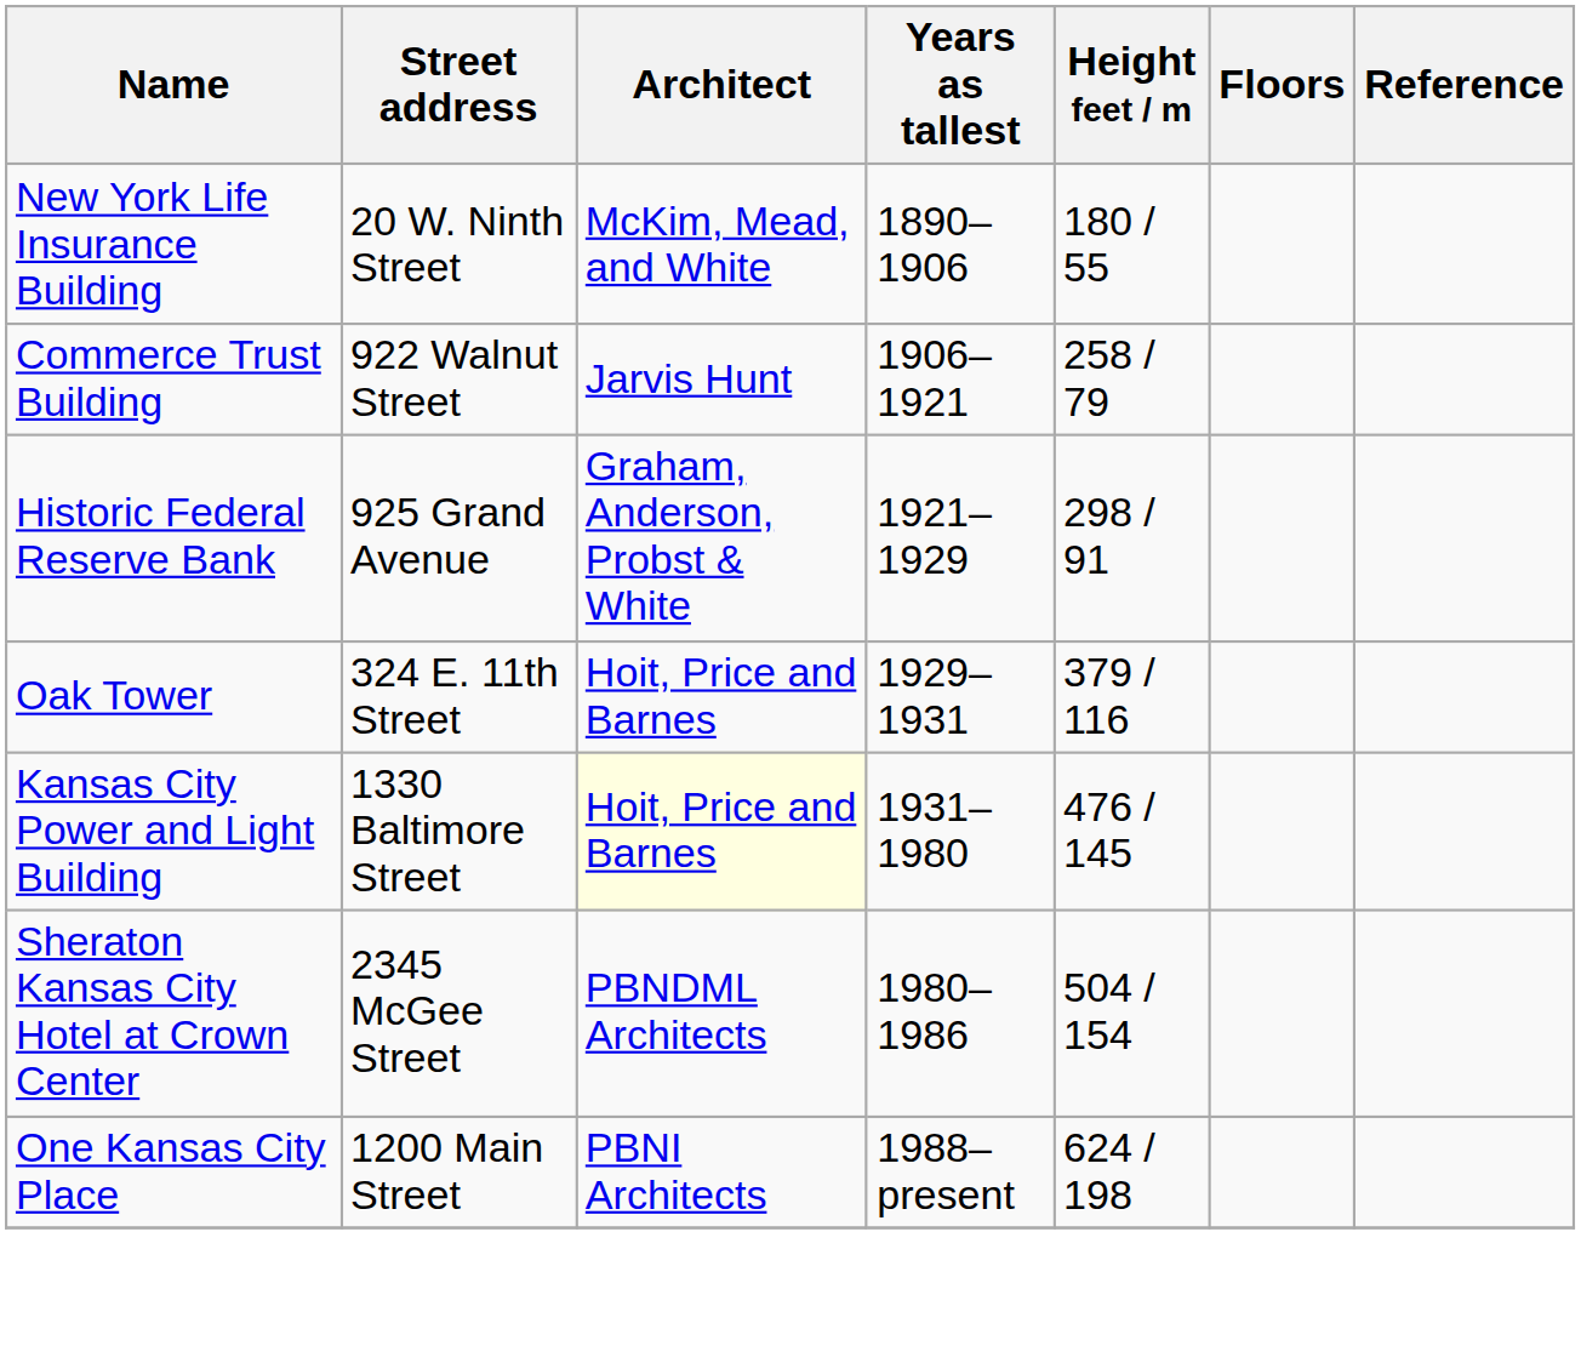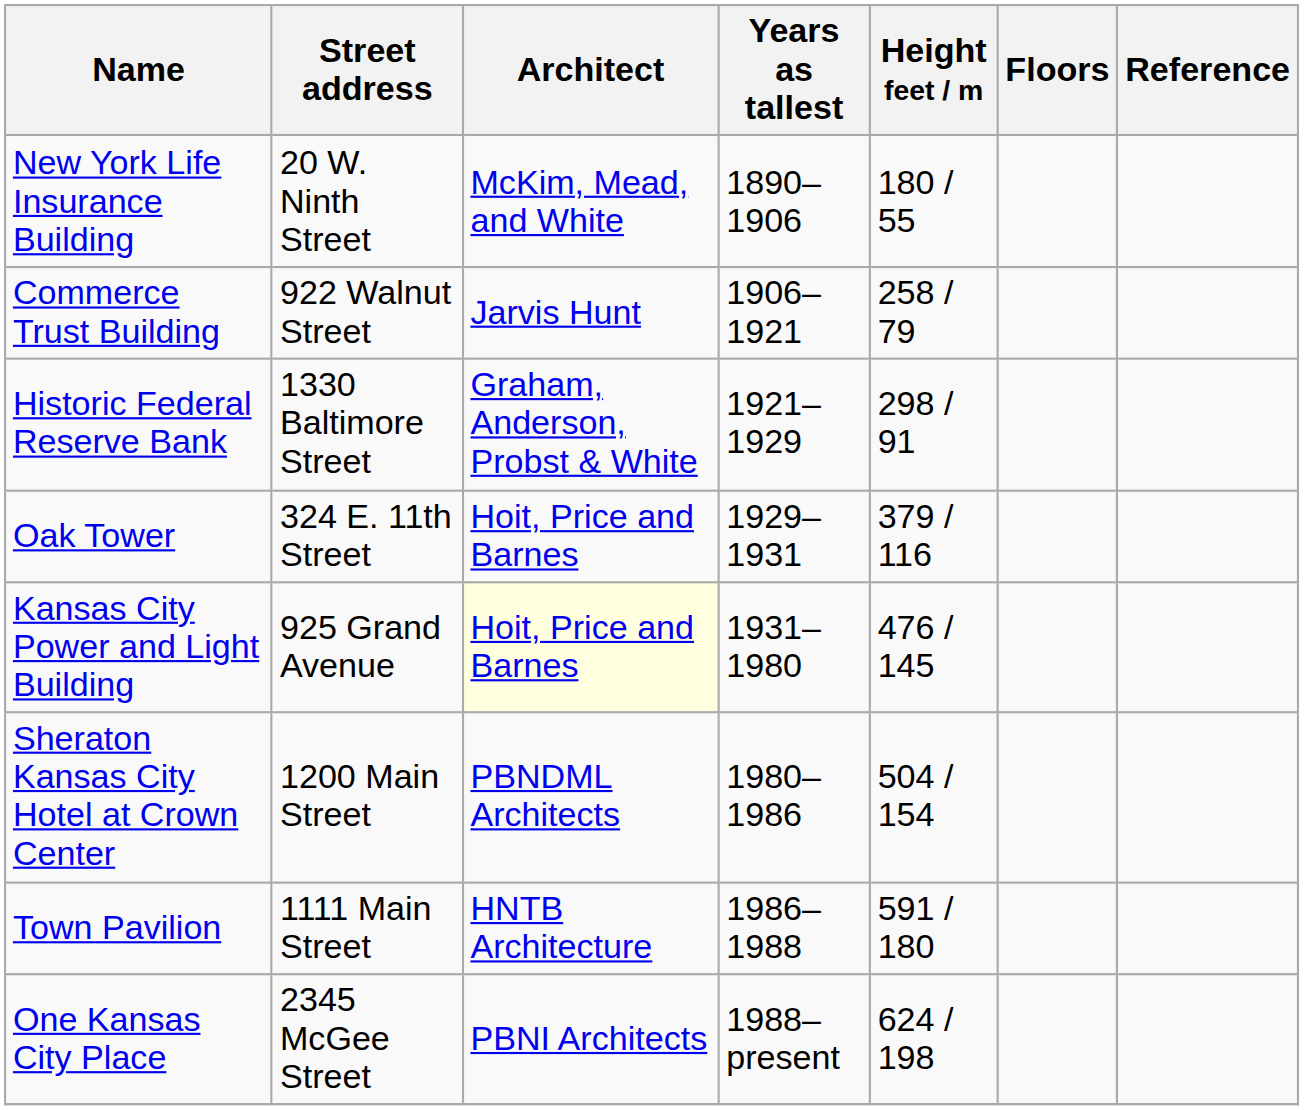Historic Federal Reserve Bank | Street address: 925 Grand Avenue -> 1330 Baltimore Street
Kansas City Power and Light Building | Street address: 1330 Baltimore Street -> 925 Grand Avenue
Sheraton Kansas City Hotel at Crown Center | Street address: 2345 McGee Street -> 1200 Main Street
+ row: Town Pavilion | 1111 Main Street | HNTB Architecture | 1986–1988 | 591 / 180
One Kansas City Place | Street address: 1200 Main Street -> 2345 McGee Street
